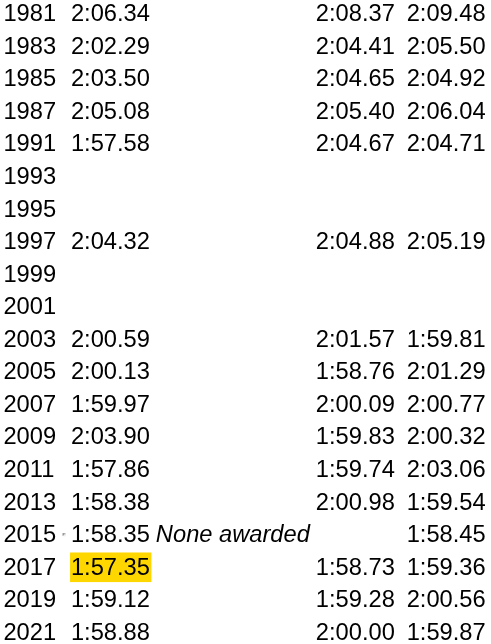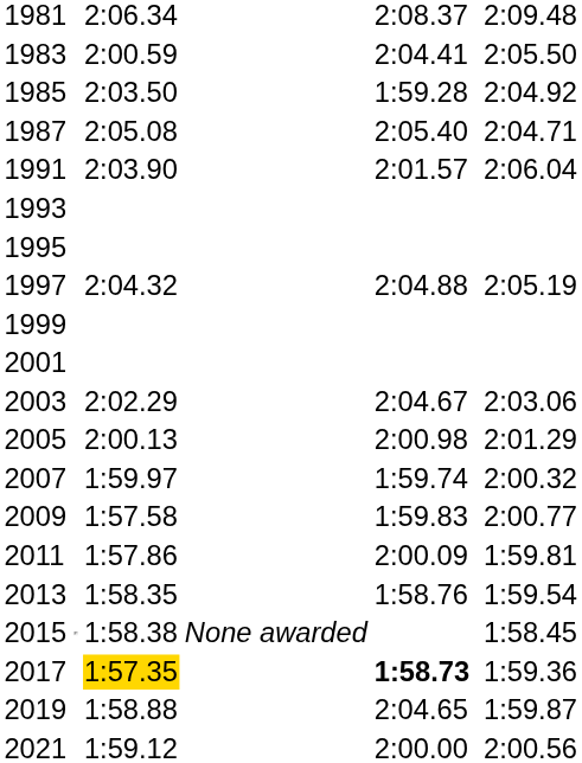1983 | column 3: 2:02.29 -> 2:00.59
1985 | column 5: 2:04.65 -> 1:59.28
1987 | column 7: 2:06.04 -> 2:04.71
1991 | column 3: 1:57.58 -> 2:03.90
1991 | column 5: 2:04.67 -> 2:01.57
1991 | column 7: 2:04.71 -> 2:06.04
2003 | column 3: 2:00.59 -> 2:02.29
2003 | column 5: 2:01.57 -> 2:04.67
2003 | column 7: 1:59.81 -> 2:03.06
2005 | column 5: 1:58.76 -> 2:00.98
2007 | column 5: 2:00.09 -> 1:59.74
2007 | column 7: 2:00.77 -> 2:00.32
2009 | column 3: 2:03.90 -> 1:57.58
2009 | column 7: 2:00.32 -> 2:00.77
2011 | column 5: 1:59.74 -> 2:00.09
2011 | column 7: 2:03.06 -> 1:59.81
2013 | column 3: 1:58.38 -> 1:58.35
2013 | column 5: 2:00.98 -> 1:58.76
2015 | column 3: 1:58.35 -> 1:58.38
2017 | column 5: normal -> bold
2019 | column 3: 1:59.12 -> 1:58.88
2019 | column 5: 1:59.28 -> 2:04.65
2019 | column 7: 2:00.56 -> 1:59.87
2021 | column 3: 1:58.88 -> 1:59.12
2021 | column 7: 1:59.87 -> 2:00.56
